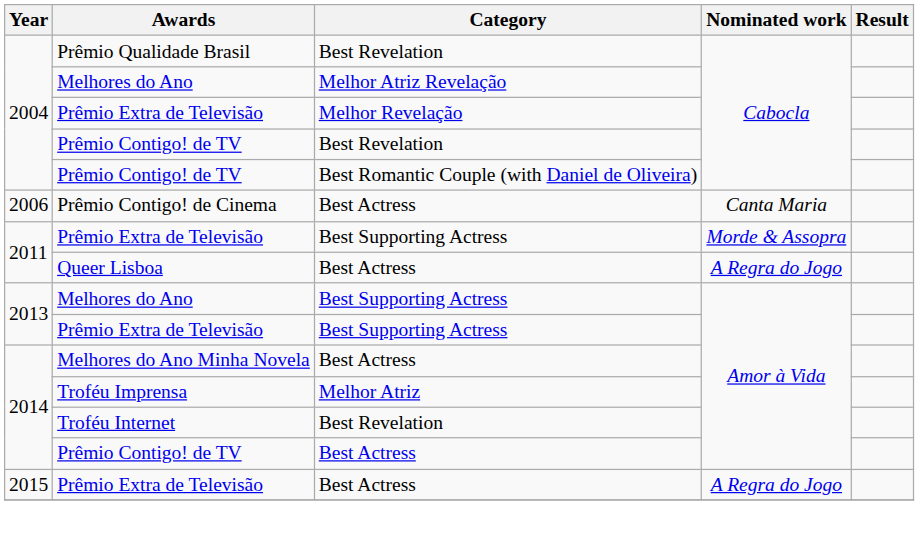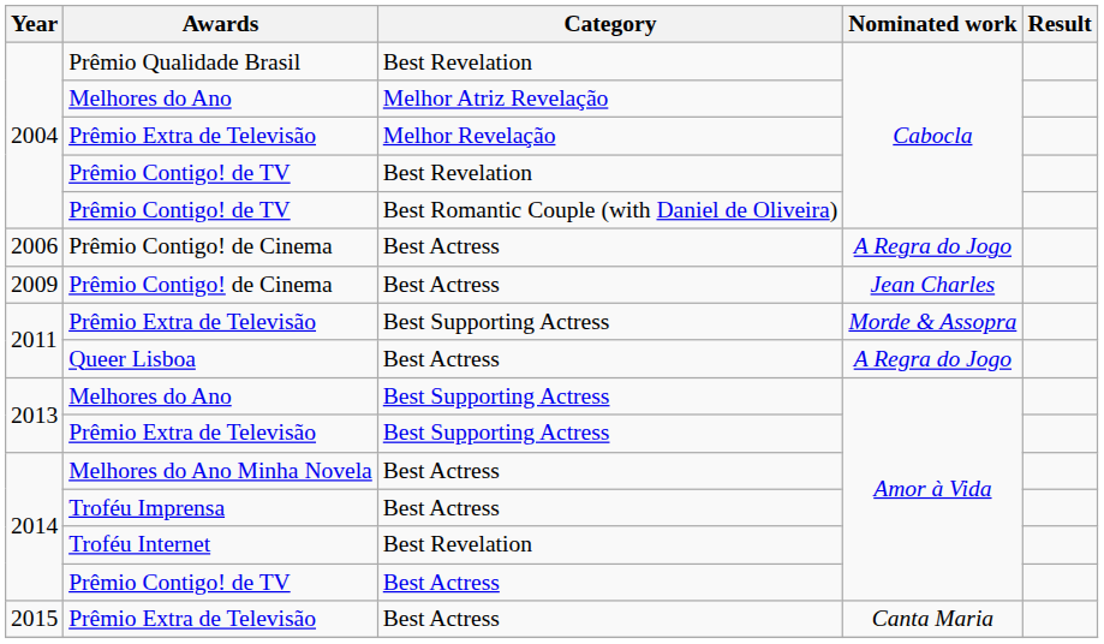2006 / Prêmio Contigo! de Cinema | Nominated work: Canta Maria -> A Regra do Jogo
+ row: 2009 | Prêmio Contigo! de Cinema | Best Actress | Jean Charles
Troféu Imprensa | Category: Melhor Atriz -> Best Actress
2015 / Prêmio Extra de Televisão | Nominated work: A Regra do Jogo -> Canta Maria
